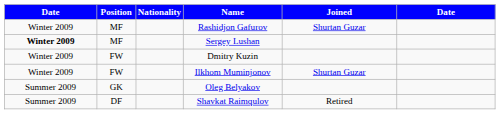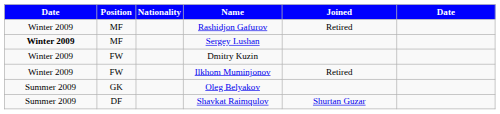Rashidjon Gafurov | Joined: Shurtan Guzar -> Retired
Ilkhom Muminjonov | Joined: Shurtan Guzar -> Retired
Shavkat Raimqulov | Joined: Retired -> Shurtan Guzar
